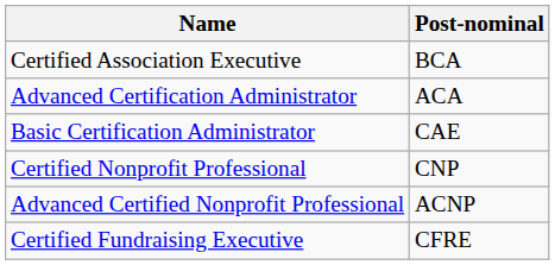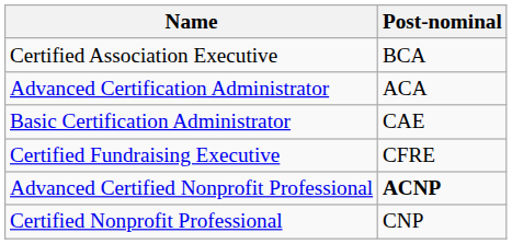rows swapped: Certified Fundraising Executive <-> Certified Nonprofit Professional
Advanced Certified Nonprofit Professional | Post-nominal: normal -> bold
